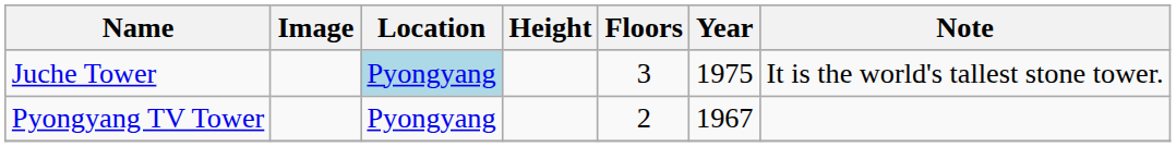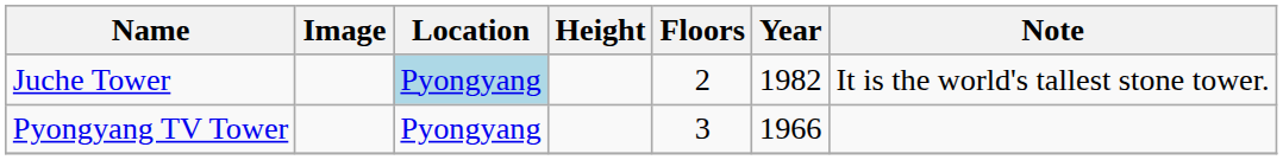Juche Tower | Floors: 3 -> 2
Juche Tower | Year: 1975 -> 1982
Pyongyang TV Tower | Floors: 2 -> 3
Pyongyang TV Tower | Year: 1967 -> 1966
